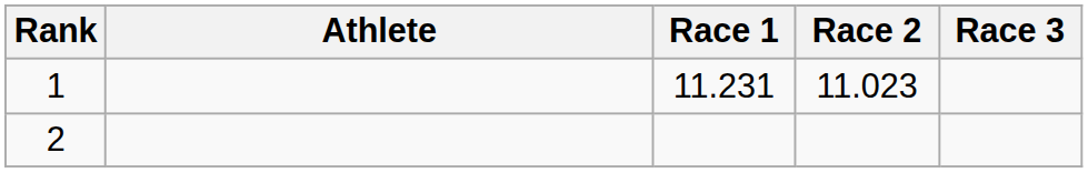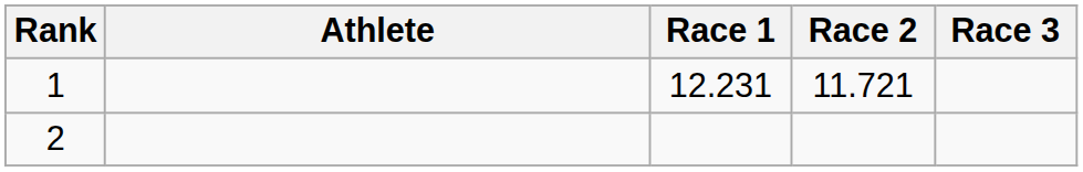1 | Race 1: 11.231 -> 12.231
1 | Race 2: 11.023 -> 11.721
